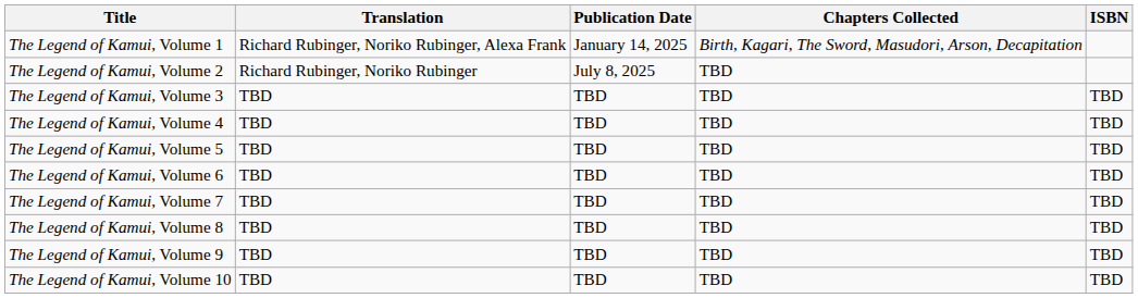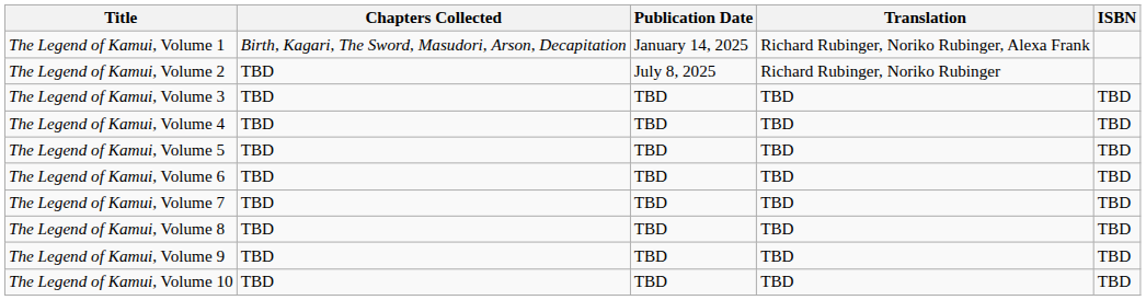columns swapped: Chapters Collected <-> Translation
